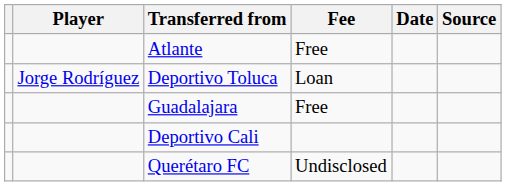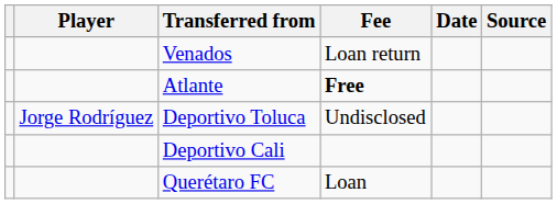+ row: Venados | Loan return
Atlante | Fee: normal -> bold
Deportivo Toluca | Fee: Loan -> Undisclosed
- row: Guadalajara | Free
Querétaro FC | Fee: Undisclosed -> Loan
